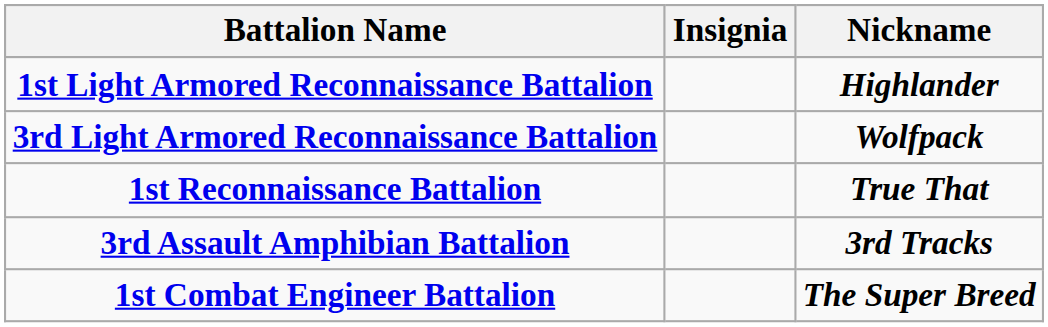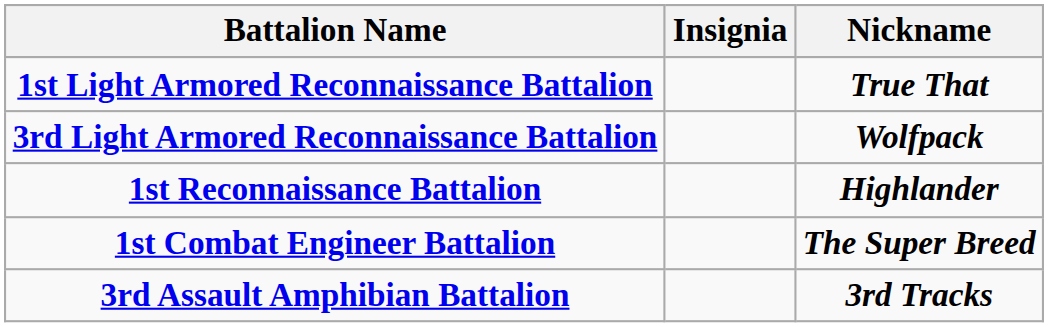1st Light Armored Reconnaissance Battalion | Nickname: Highlander -> True That
1st Reconnaissance Battalion | Nickname: True That -> Highlander
rows swapped: 1st Combat Engineer Battalion <-> 3rd Assault Amphibian Battalion
